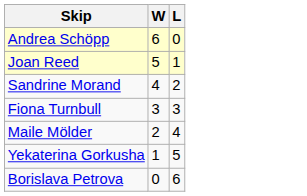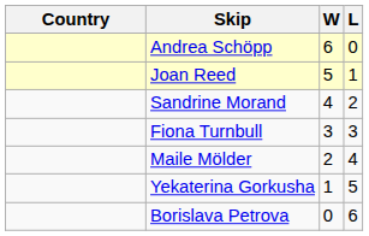+ column: Country
